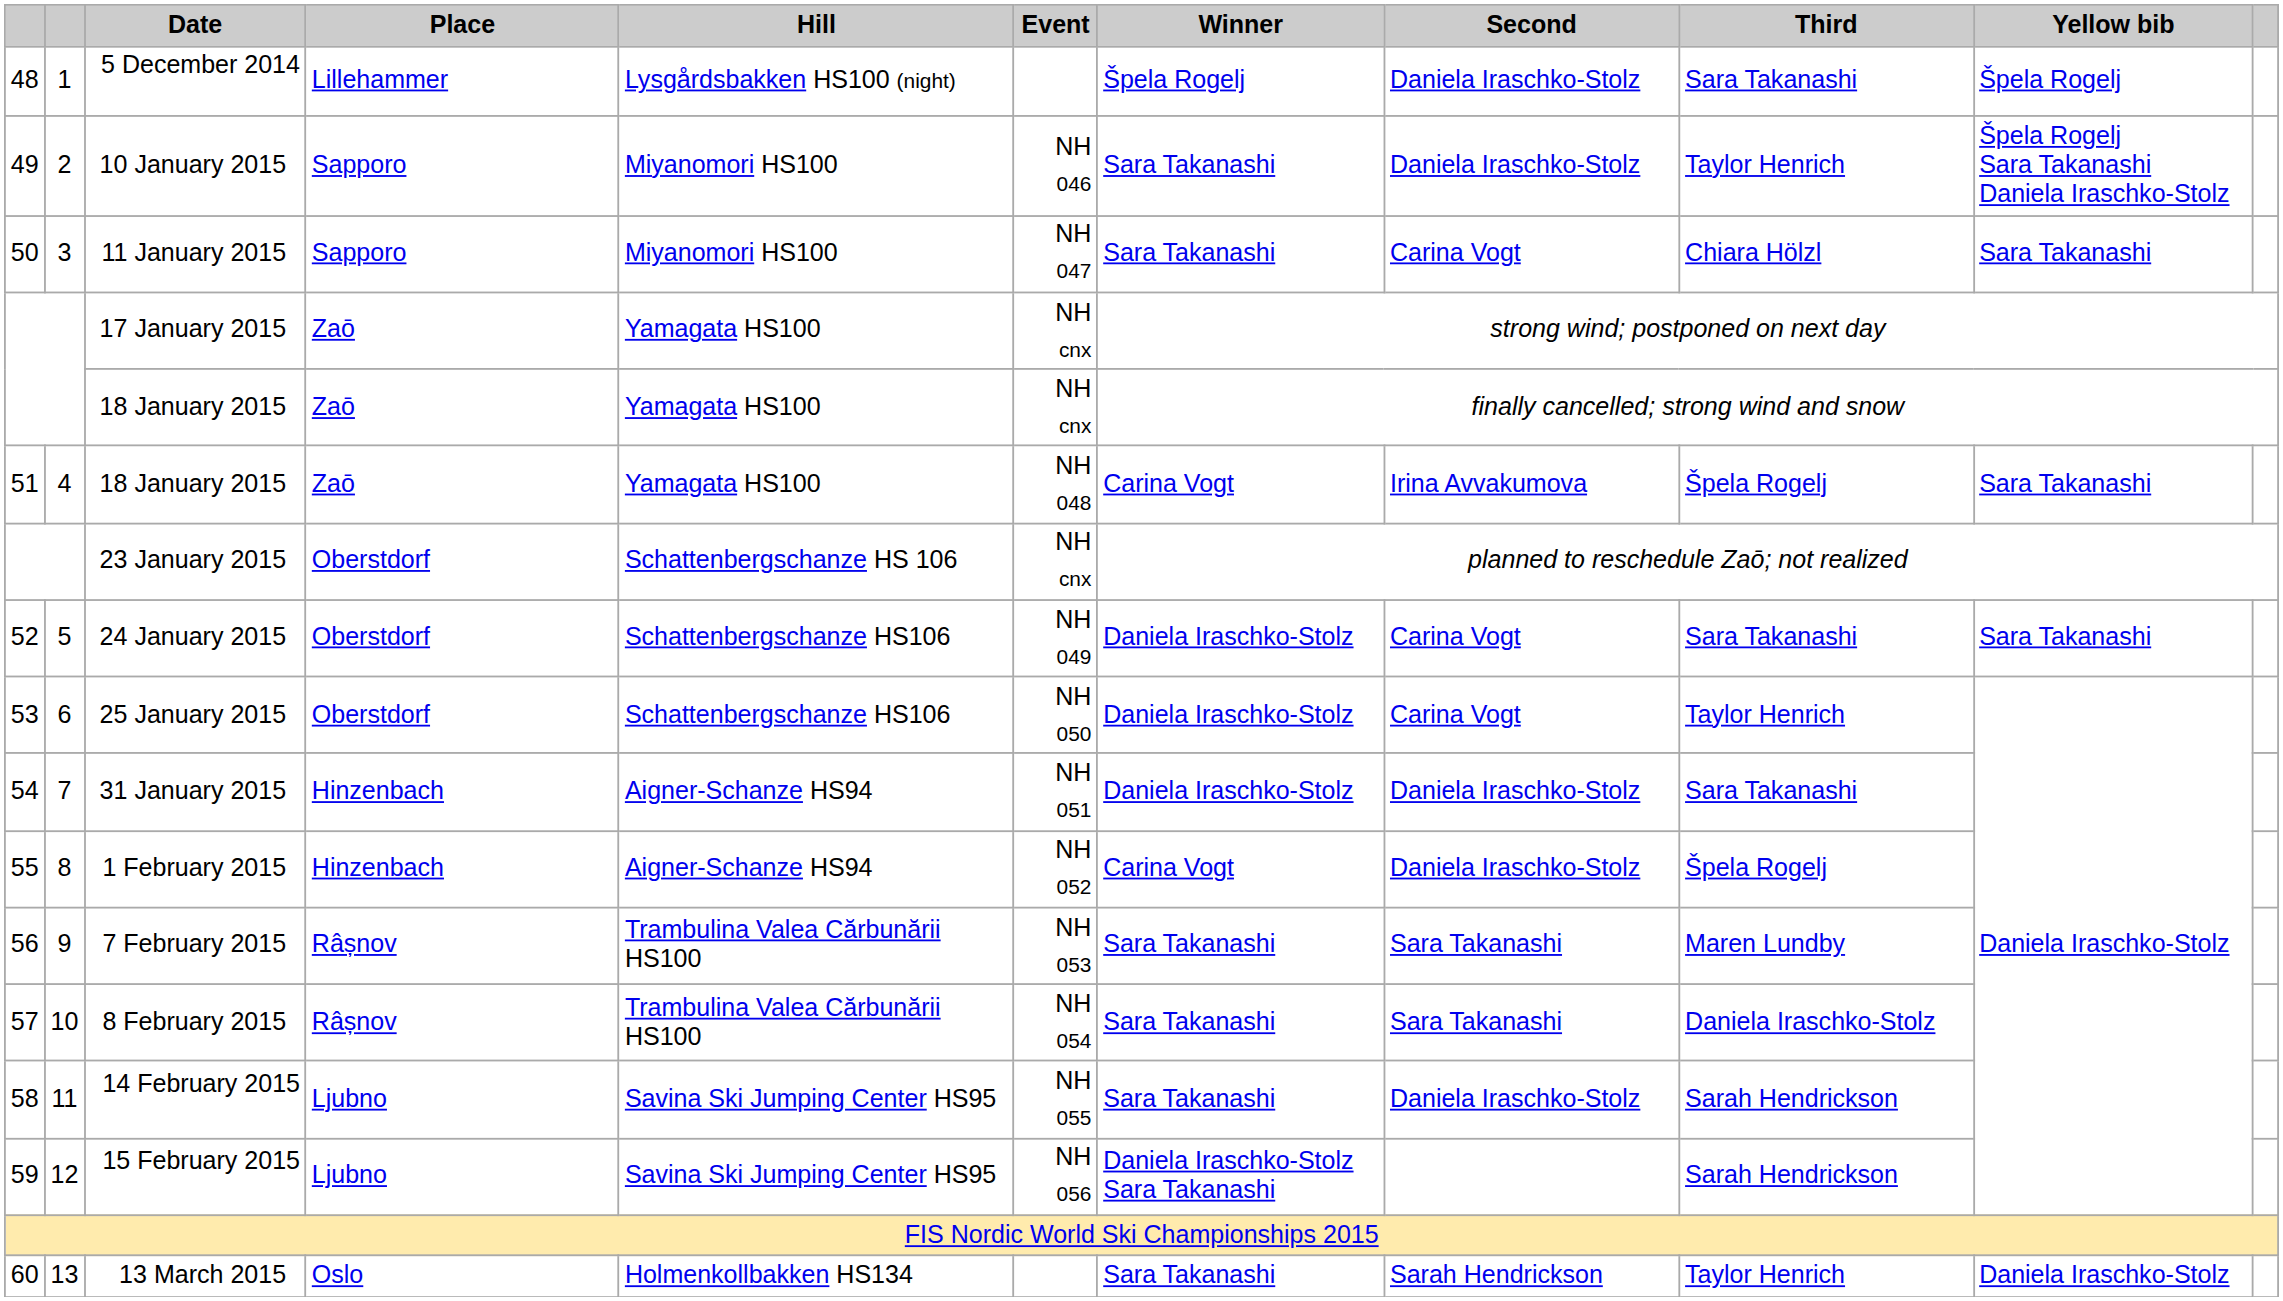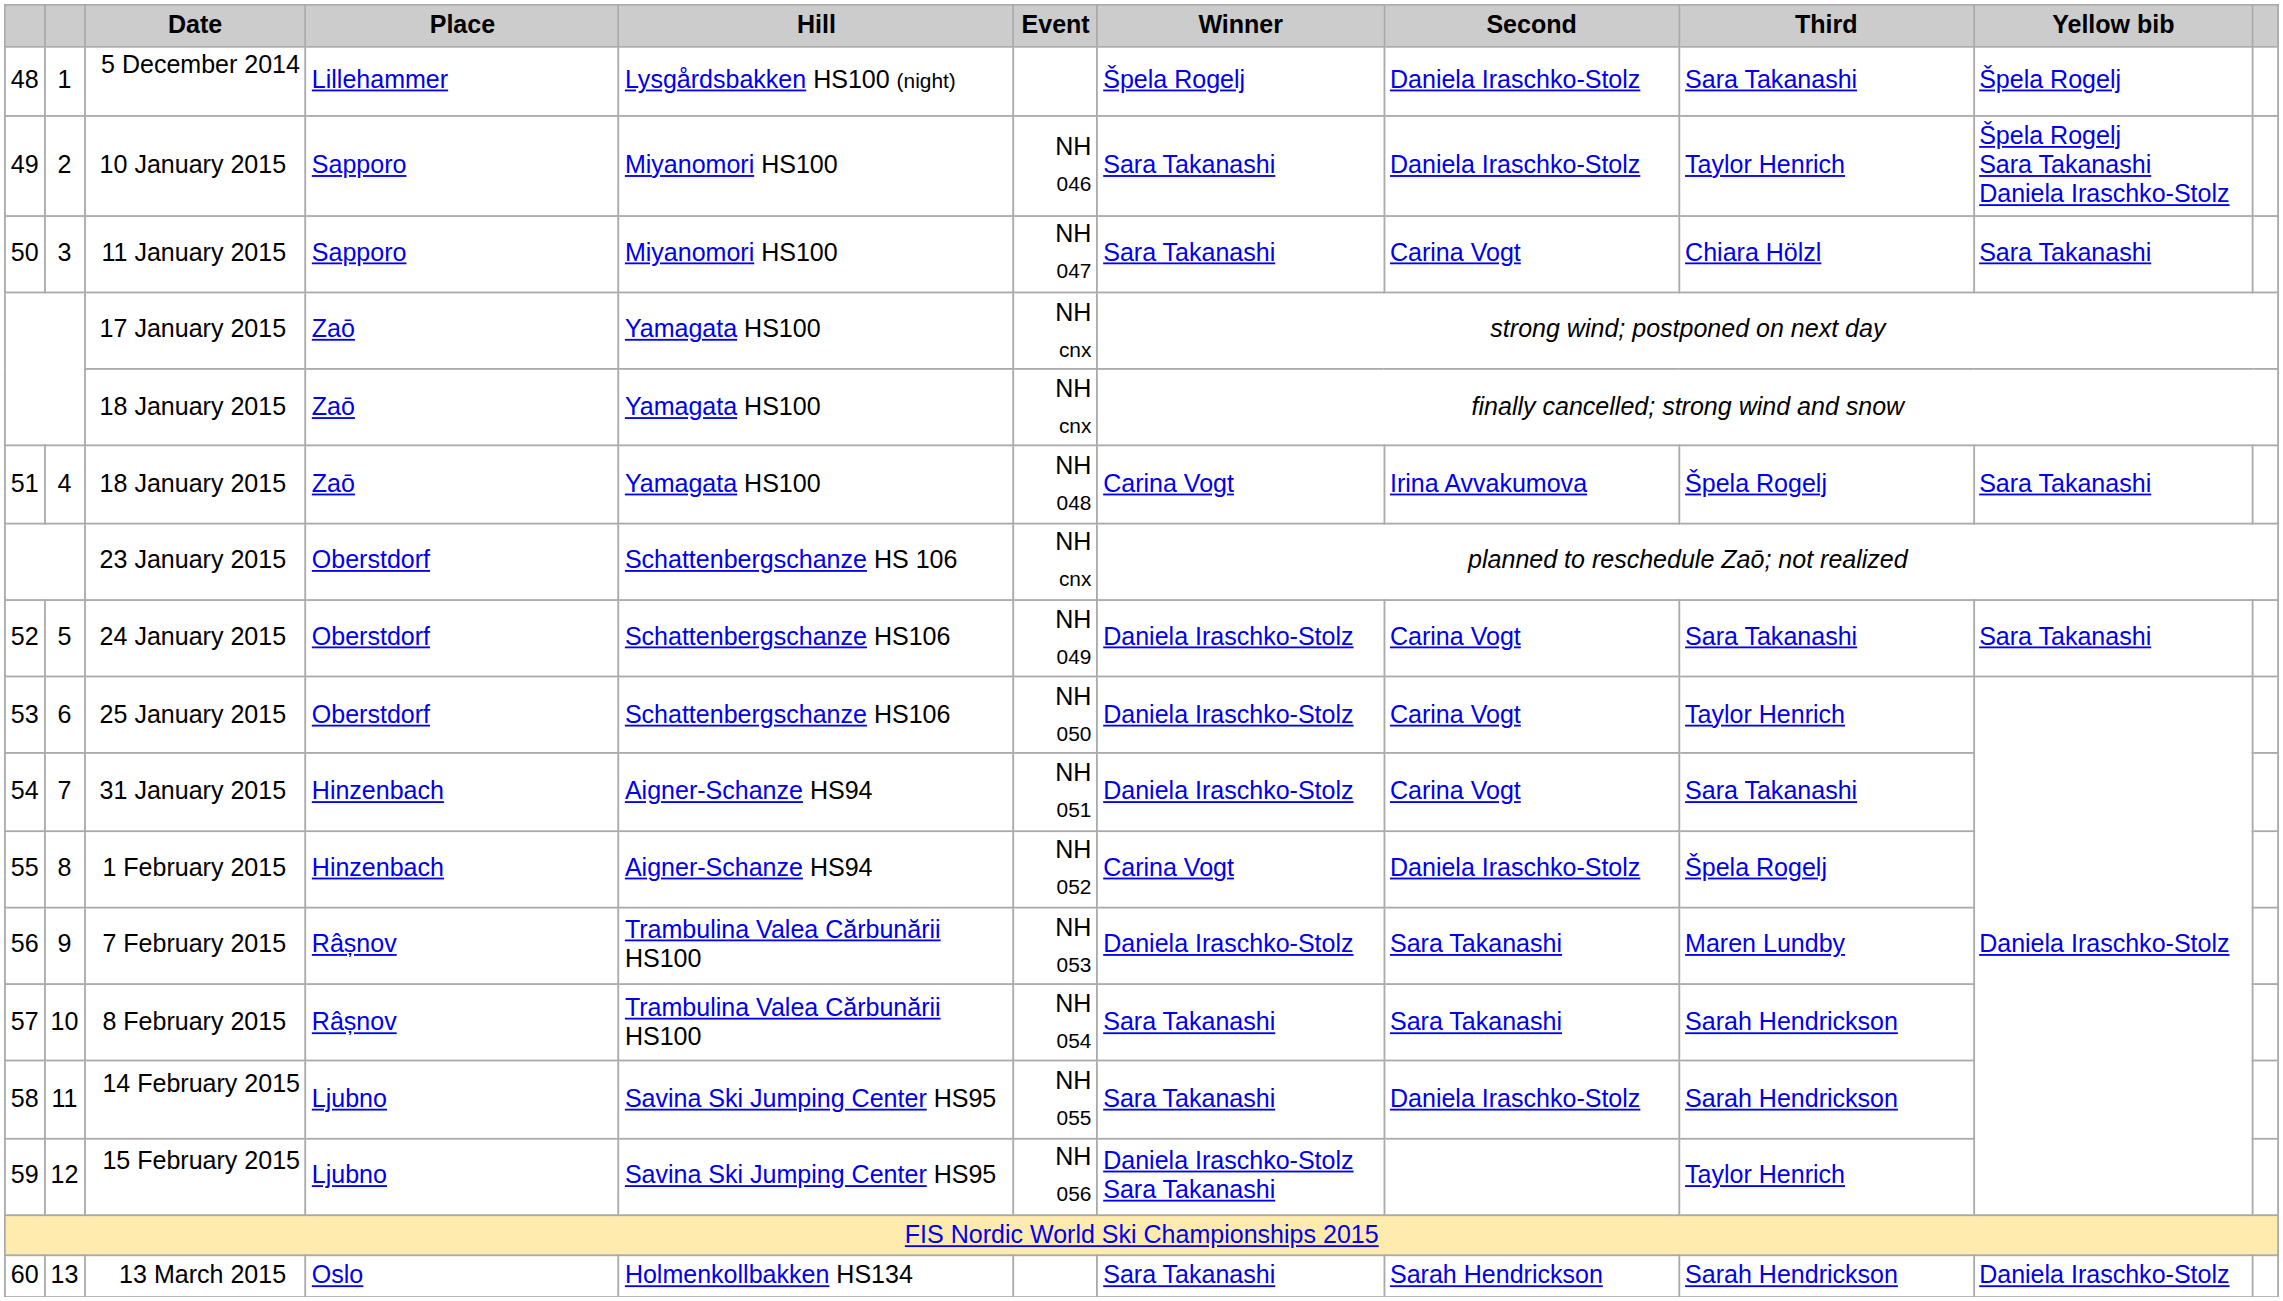31 January 2015 | Second: Daniela Iraschko-Stolz -> Carina Vogt
7 February 2015 | Winner: Sara Takanashi -> Daniela Iraschko-Stolz
8 February 2015 | Third: Daniela Iraschko-Stolz -> Sarah Hendrickson
15 February 2015 | Third: Sarah Hendrickson -> Taylor Henrich
13 March 2015 | Third: Taylor Henrich -> Sarah Hendrickson
